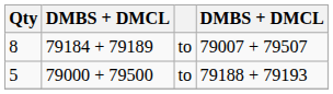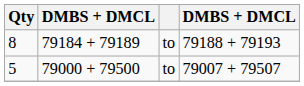8 | column 4: 79007 + 79507 -> 79188 + 79193
5 | column 4: 79188 + 79193 -> 79007 + 79507
